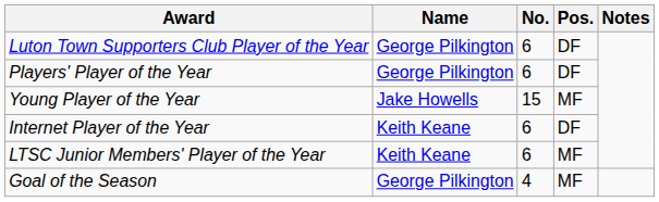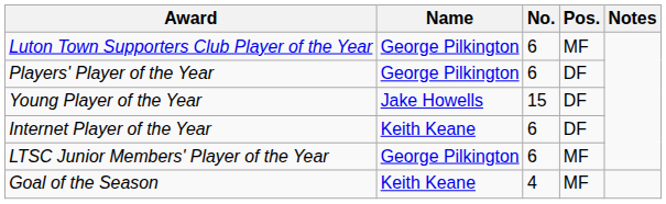Luton Town Supporters Club Player of the Year | Pos.: DF -> MF
Young Player of the Year | Pos.: MF -> DF
LTSC Junior Members' Player of the Year | Name: Keith Keane -> George Pilkington
Goal of the Season | Name: George Pilkington -> Keith Keane
